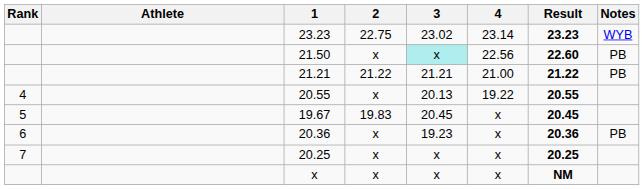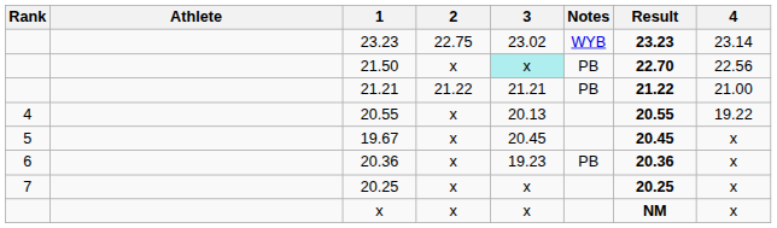columns swapped: 4 <-> Notes
21.50 | Result: 22.60 -> 22.70
19.67 | 2: 19.83 -> x
